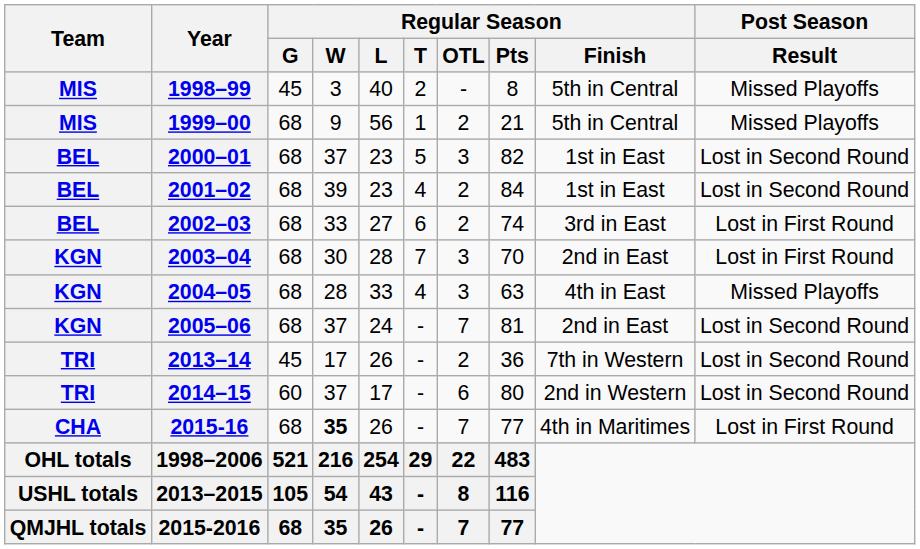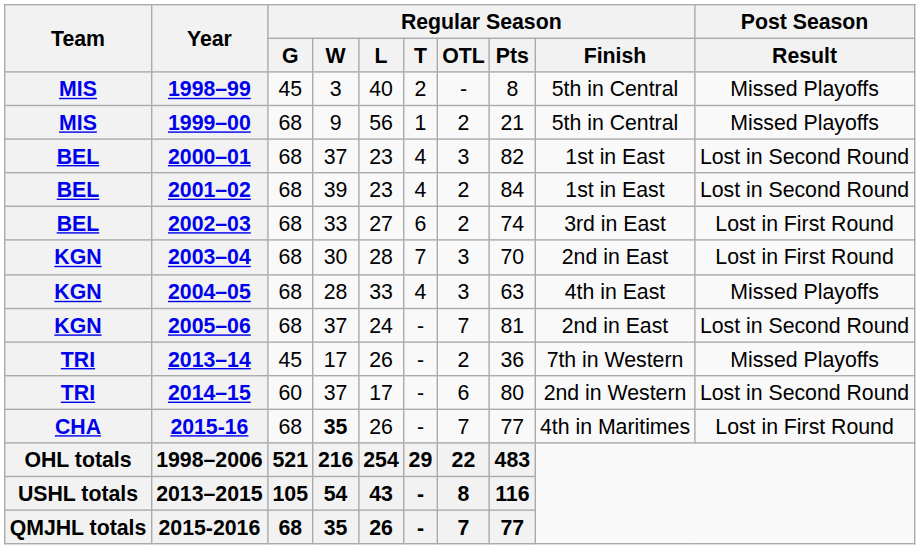2000–01 | Regular Season / T: 5 -> 4
2013–14 | Post Season / Result: Lost in Second Round -> Missed Playoffs
